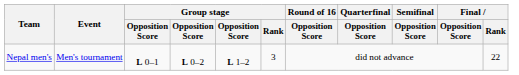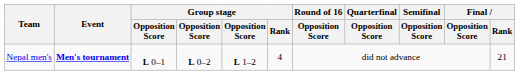Nepal men's | Event: normal -> bold
Nepal men's | Group stage / Rank: 3 -> 4
Nepal men's | Final / Rank: 22 -> 21
